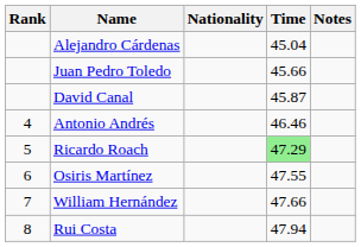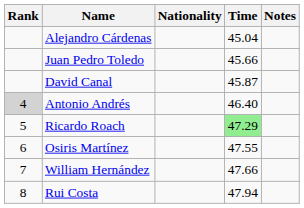Antonio Andrés | Rank: no background -> lightgrey background
Antonio Andrés | Time: 46.46 -> 46.40
